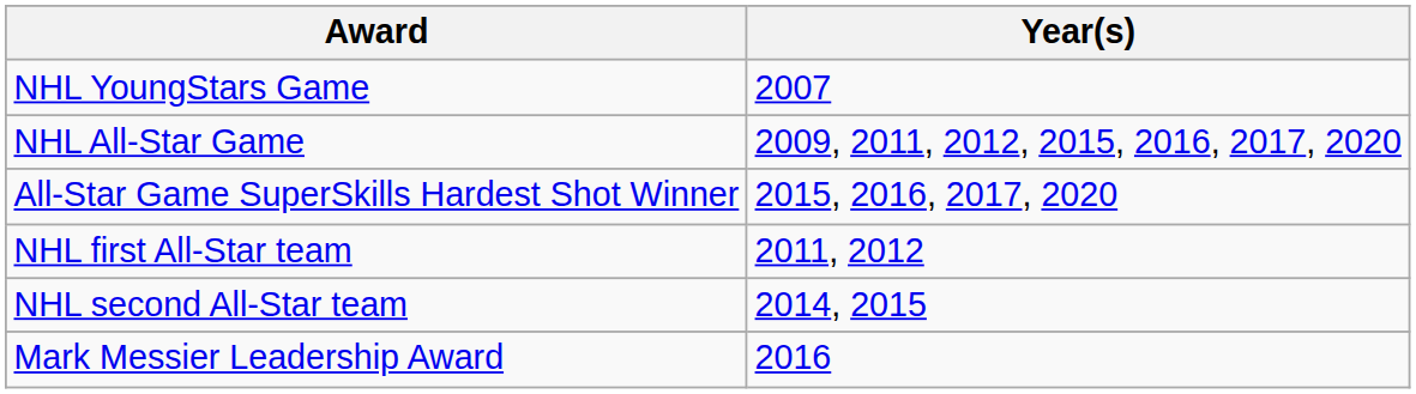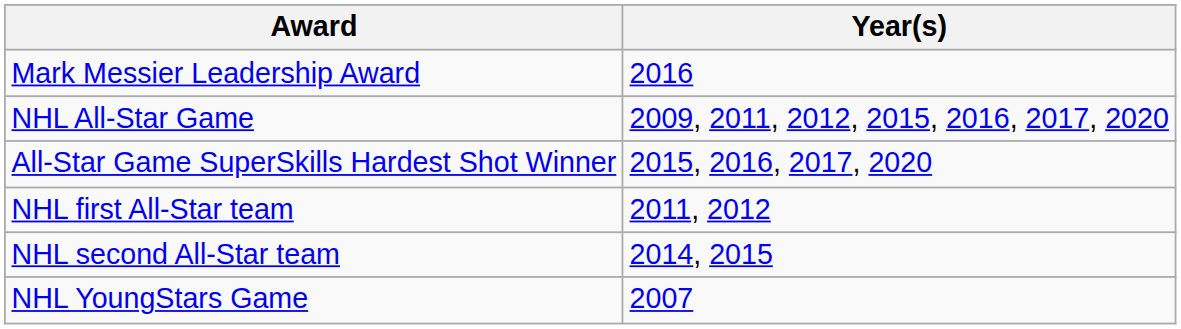rows swapped: NHL YoungStars Game <-> Mark Messier Leadership Award
